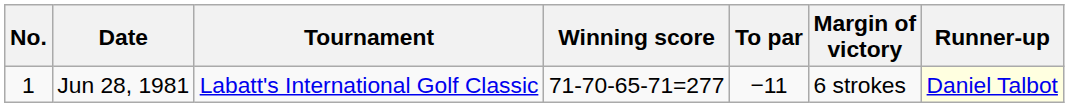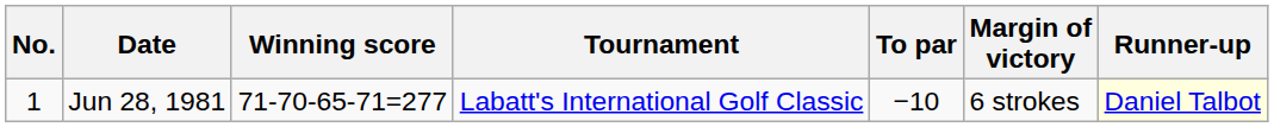columns swapped: Tournament <-> Winning score
Jun 28, 1981 | To par: −11 -> −10
